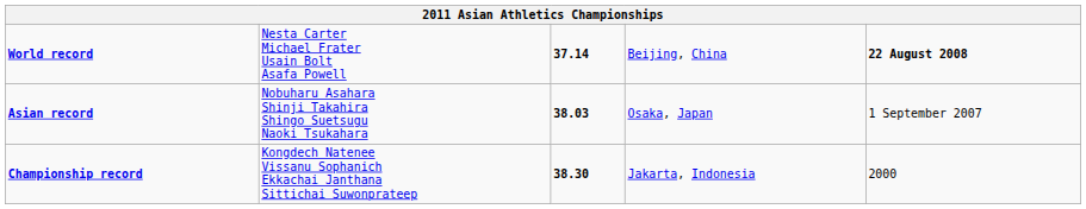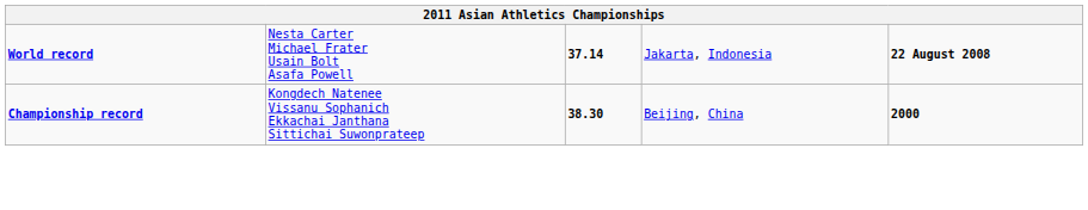World record | column 4: Beijing, China -> Jakarta, Indonesia
- row: Asian record | Nobuharu Asahara Shinji Takahira Shingo Suetsugu Naoki Tsukahara | 38.03 | Osaka, Japan | 1 September 2007
Championship record | column 4: Jakarta, Indonesia -> Beijing, China
Championship record | column 5: normal -> bold
